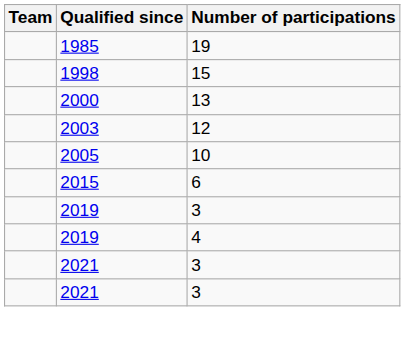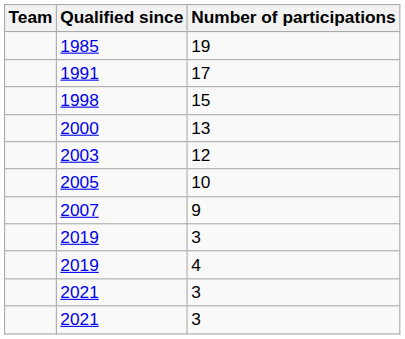+ row: 1991 | 17
+ row: 2007 | 9
- row: 2015 | 6
